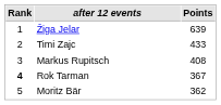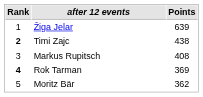Timi Zajc | Rank: normal -> bold
Timi Zajc | Points: 433 -> 438
Rok Tarman | Points: 367 -> 369
